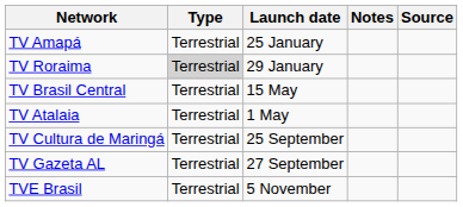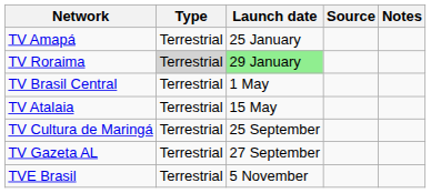columns swapped: Notes <-> Source
TV Roraima | Launch date: no background -> lightgreen background
TV Brasil Central | Launch date: 15 May -> 1 May
TV Atalaia | Launch date: 1 May -> 15 May
